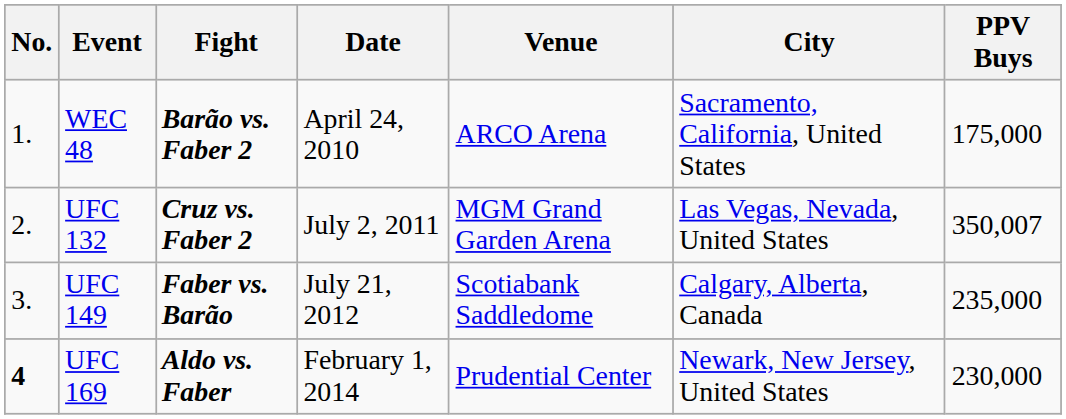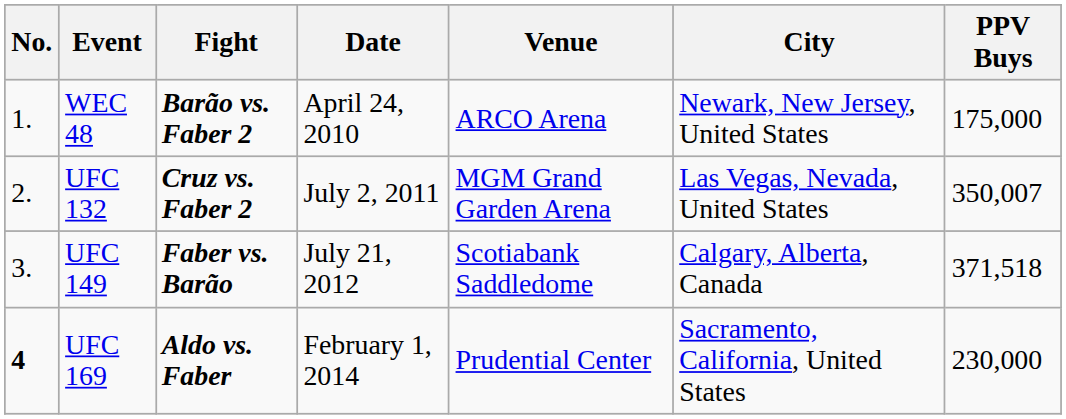WEC 48 | City: Sacramento, California, United States -> Newark, New Jersey, United States
UFC 149 | PPV Buys: 235,000 -> 371,518
UFC 169 | City: Newark, New Jersey, United States -> Sacramento, California, United States
